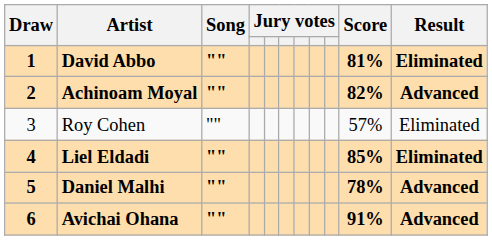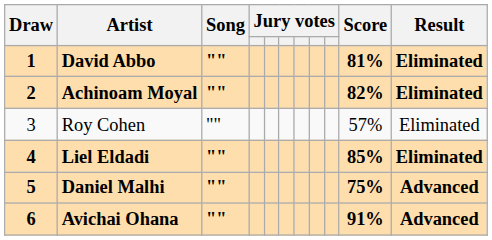Achinoam Moyal | Result: Advanced -> Eliminated
Daniel Malhi | Score: 78% -> 75%
